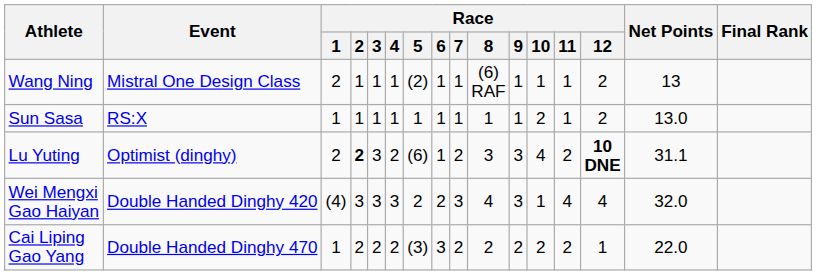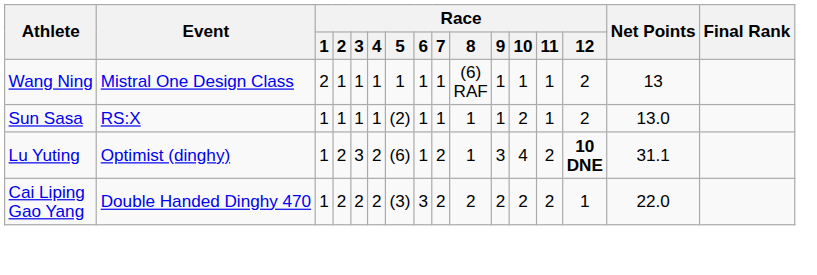Wang Ning | Race / 5: (2) -> 1
Sun Sasa | Race / 5: 1 -> (2)
Lu Yuting | Race / 1: 2 -> 1
Lu Yuting | Race / 2: bold -> normal
Lu Yuting | Race / 8: 3 -> 1
- row: Wei Mengxi Gao Haiyan | Double Handed Dinghy 420 | (4) | 3 | 3 | 3 | 2 | 2 | 3 | 4 | 3 | 1 | 4 | 4 | 32.0
